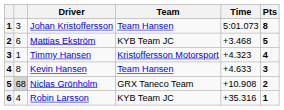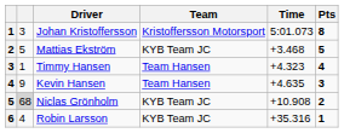Johan Kristoffersson | Team: Team Hansen -> Kristoffersson Motorsport
Mattias Ekström | column 2: 6 -> 5
Timmy Hansen | Team: Kristoffersson Motorsport -> Team Hansen
Kevin Hansen | column 2: 8 -> 9
Kevin Hansen | Time: +4.633 -> +4.635
Niclas Grönholm | Team: GRX Taneco Team -> KYB Team JC
